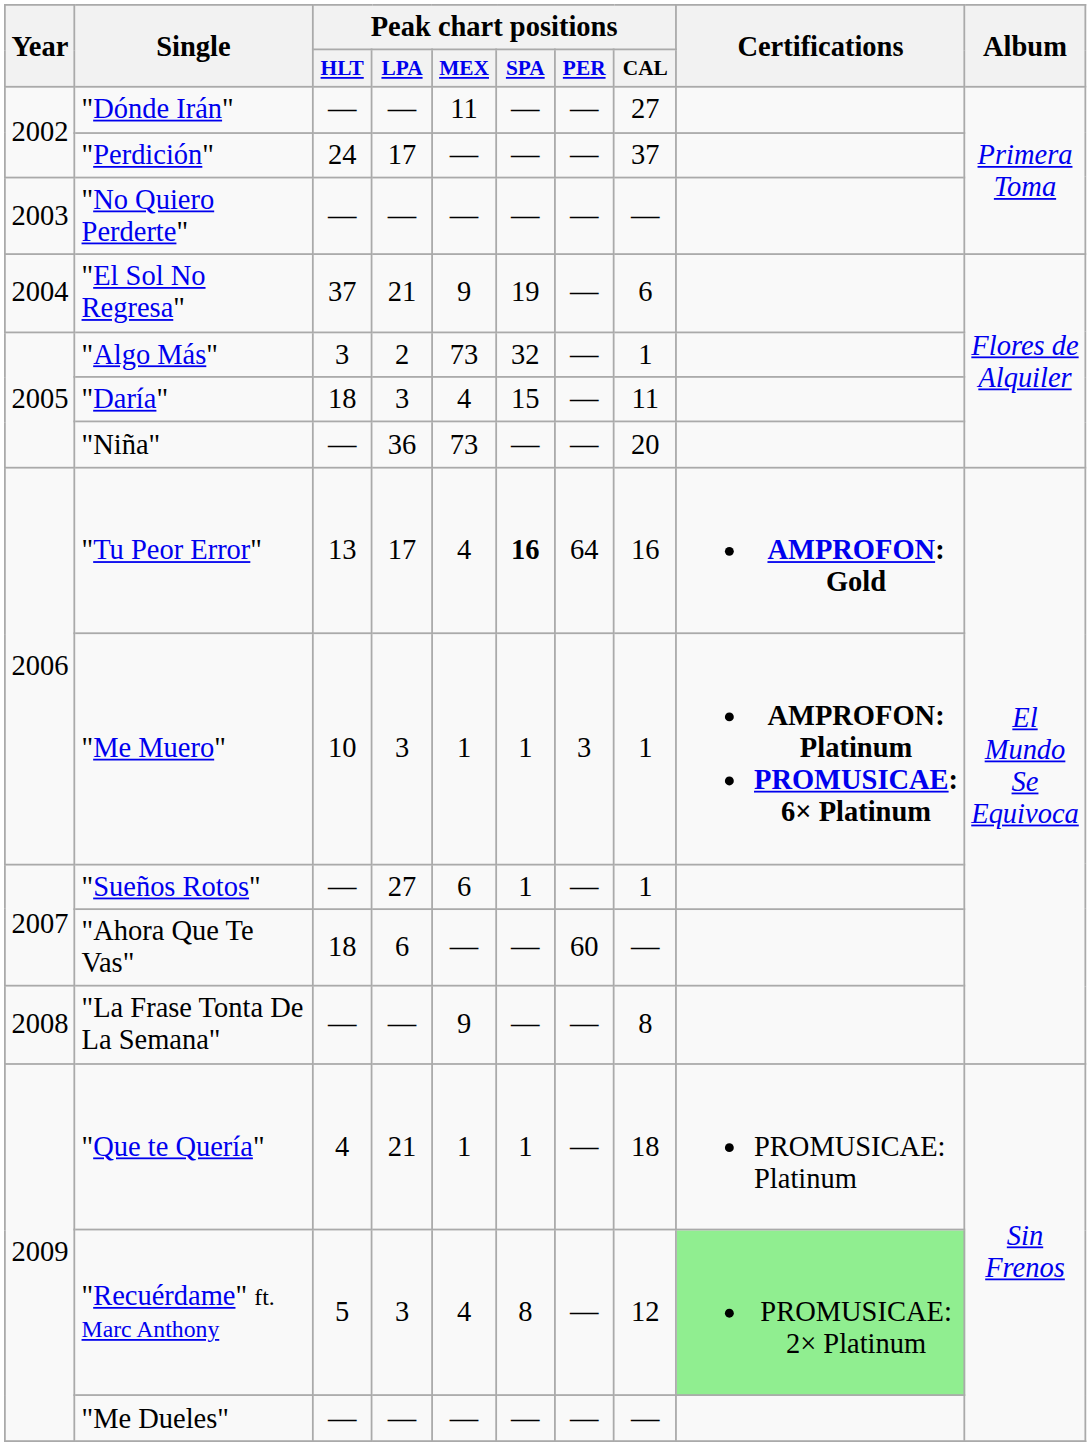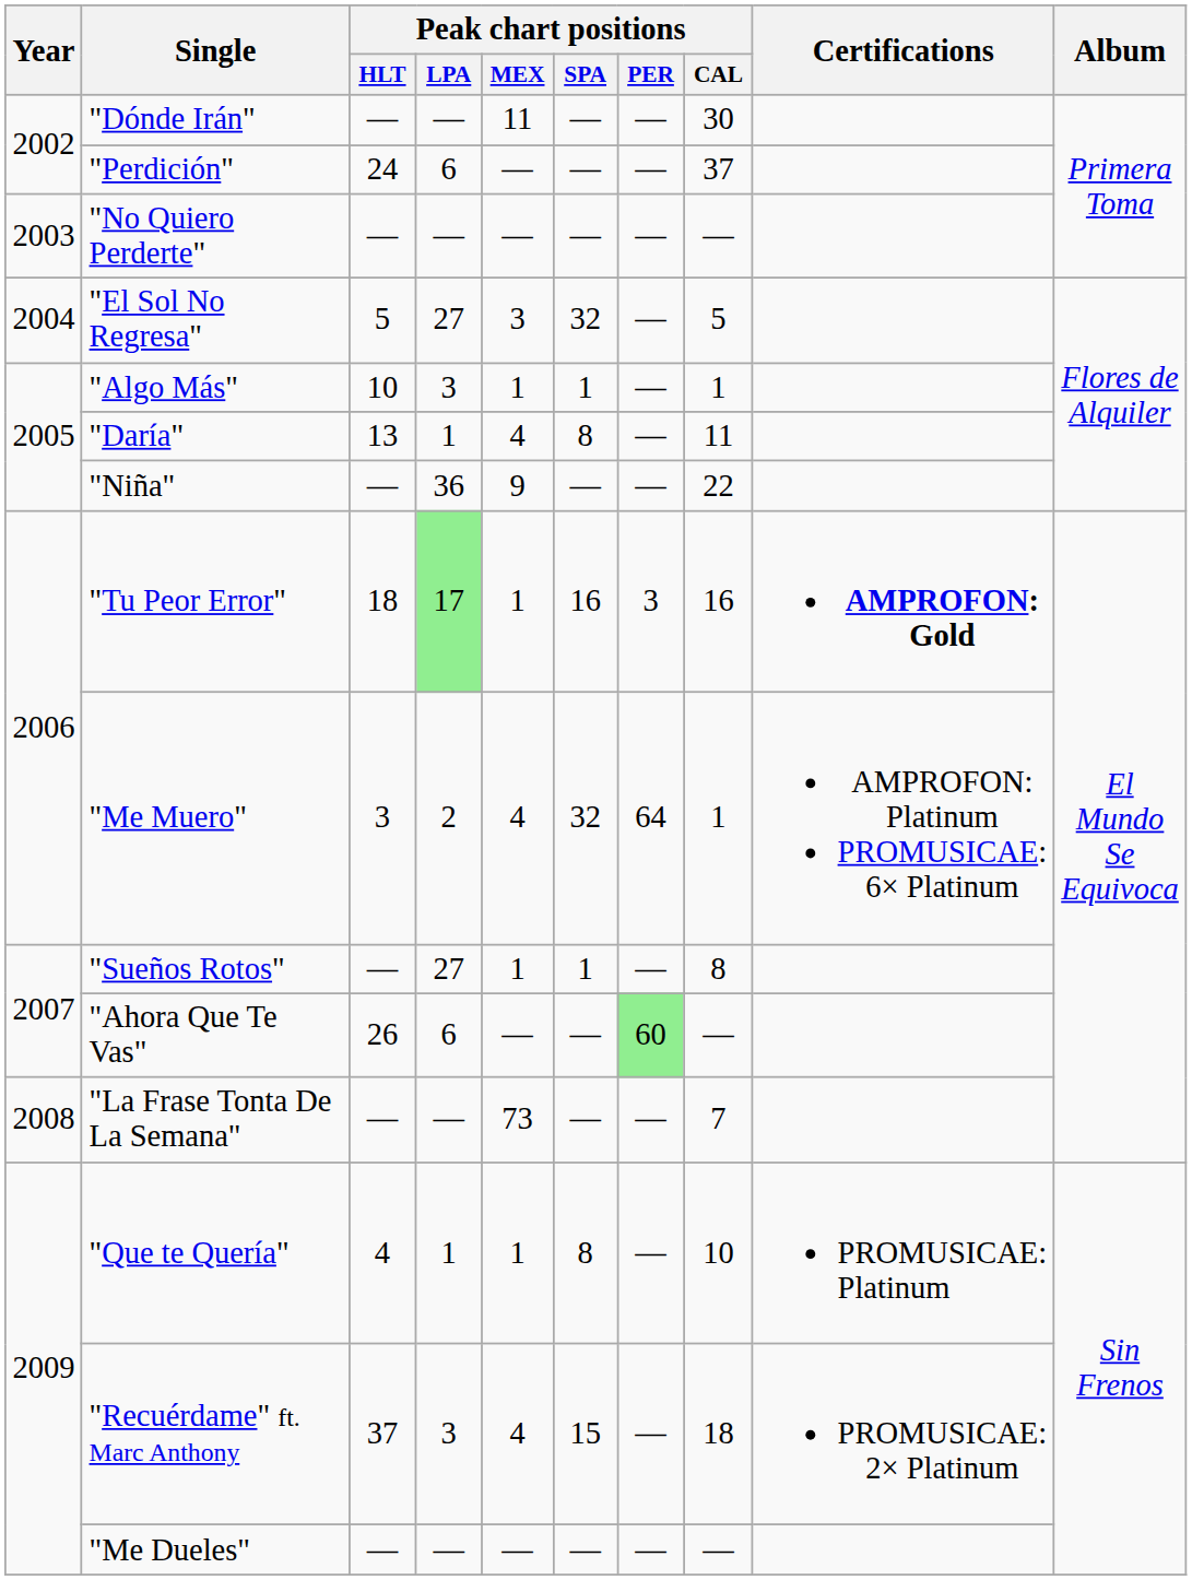"Dónde Irán" | Peak chart positions / CAL: 27 -> 30
"Perdición" | Peak chart positions / LPA: 17 -> 6
"El Sol No Regresa" | Peak chart positions / HLT: 37 -> 5
"El Sol No Regresa" | Peak chart positions / LPA: 21 -> 27
"El Sol No Regresa" | Peak chart positions / MEX: 9 -> 3
"El Sol No Regresa" | Peak chart positions / SPA: 19 -> 32
"El Sol No Regresa" | Peak chart positions / CAL: 6 -> 5
"Algo Más" | Peak chart positions / HLT: 3 -> 10
"Algo Más" | Peak chart positions / LPA: 2 -> 3
"Algo Más" | Peak chart positions / MEX: 73 -> 1
"Algo Más" | Peak chart positions / SPA: 32 -> 1
"Daría" | Peak chart positions / HLT: 18 -> 13
"Daría" | Peak chart positions / LPA: 3 -> 1
"Daría" | Peak chart positions / SPA: 15 -> 8
"Niña" | Peak chart positions / MEX: 73 -> 9
"Niña" | Peak chart positions / CAL: 20 -> 22
"Tu Peor Error" | Peak chart positions / HLT: 13 -> 18
"Tu Peor Error" | Peak chart positions / LPA: no background -> lightgreen background
"Tu Peor Error" | Peak chart positions / MEX: 4 -> 1
"Tu Peor Error" | Peak chart positions / SPA: bold -> normal
"Tu Peor Error" | Peak chart positions / PER: 64 -> 3
"Me Muero" | Peak chart positions / HLT: 10 -> 3
"Me Muero" | Peak chart positions / LPA: 3 -> 2
"Me Muero" | Peak chart positions / MEX: 1 -> 4
"Me Muero" | Peak chart positions / SPA: 1 -> 32
"Me Muero" | Peak chart positions / PER: 3 -> 64
"Me Muero" | Certifications: bold -> normal
"Sueños Rotos" | Peak chart positions / MEX: 6 -> 1
"Sueños Rotos" | Peak chart positions / CAL: 1 -> 8
"Ahora Que Te Vas" | Peak chart positions / HLT: 18 -> 26
"Ahora Que Te Vas" | Peak chart positions / PER: no background -> lightgreen background
"La Frase Tonta De La Semana" | Peak chart positions / MEX: 9 -> 73
"La Frase Tonta De La Semana" | Peak chart positions / CAL: 8 -> 7
"Que te Quería" | Peak chart positions / LPA: 21 -> 1
"Que te Quería" | Peak chart positions / SPA: 1 -> 8
"Que te Quería" | Peak chart positions / CAL: 18 -> 10
"Recuérdame" ft. Marc Anthony | Peak chart positions / HLT: 5 -> 37
"Recuérdame" ft. Marc Anthony | Peak chart positions / SPA: 8 -> 15
"Recuérdame" ft. Marc Anthony | Peak chart positions / CAL: 12 -> 18
"Recuérdame" ft. Marc Anthony | Certifications: lightgreen background -> no background
